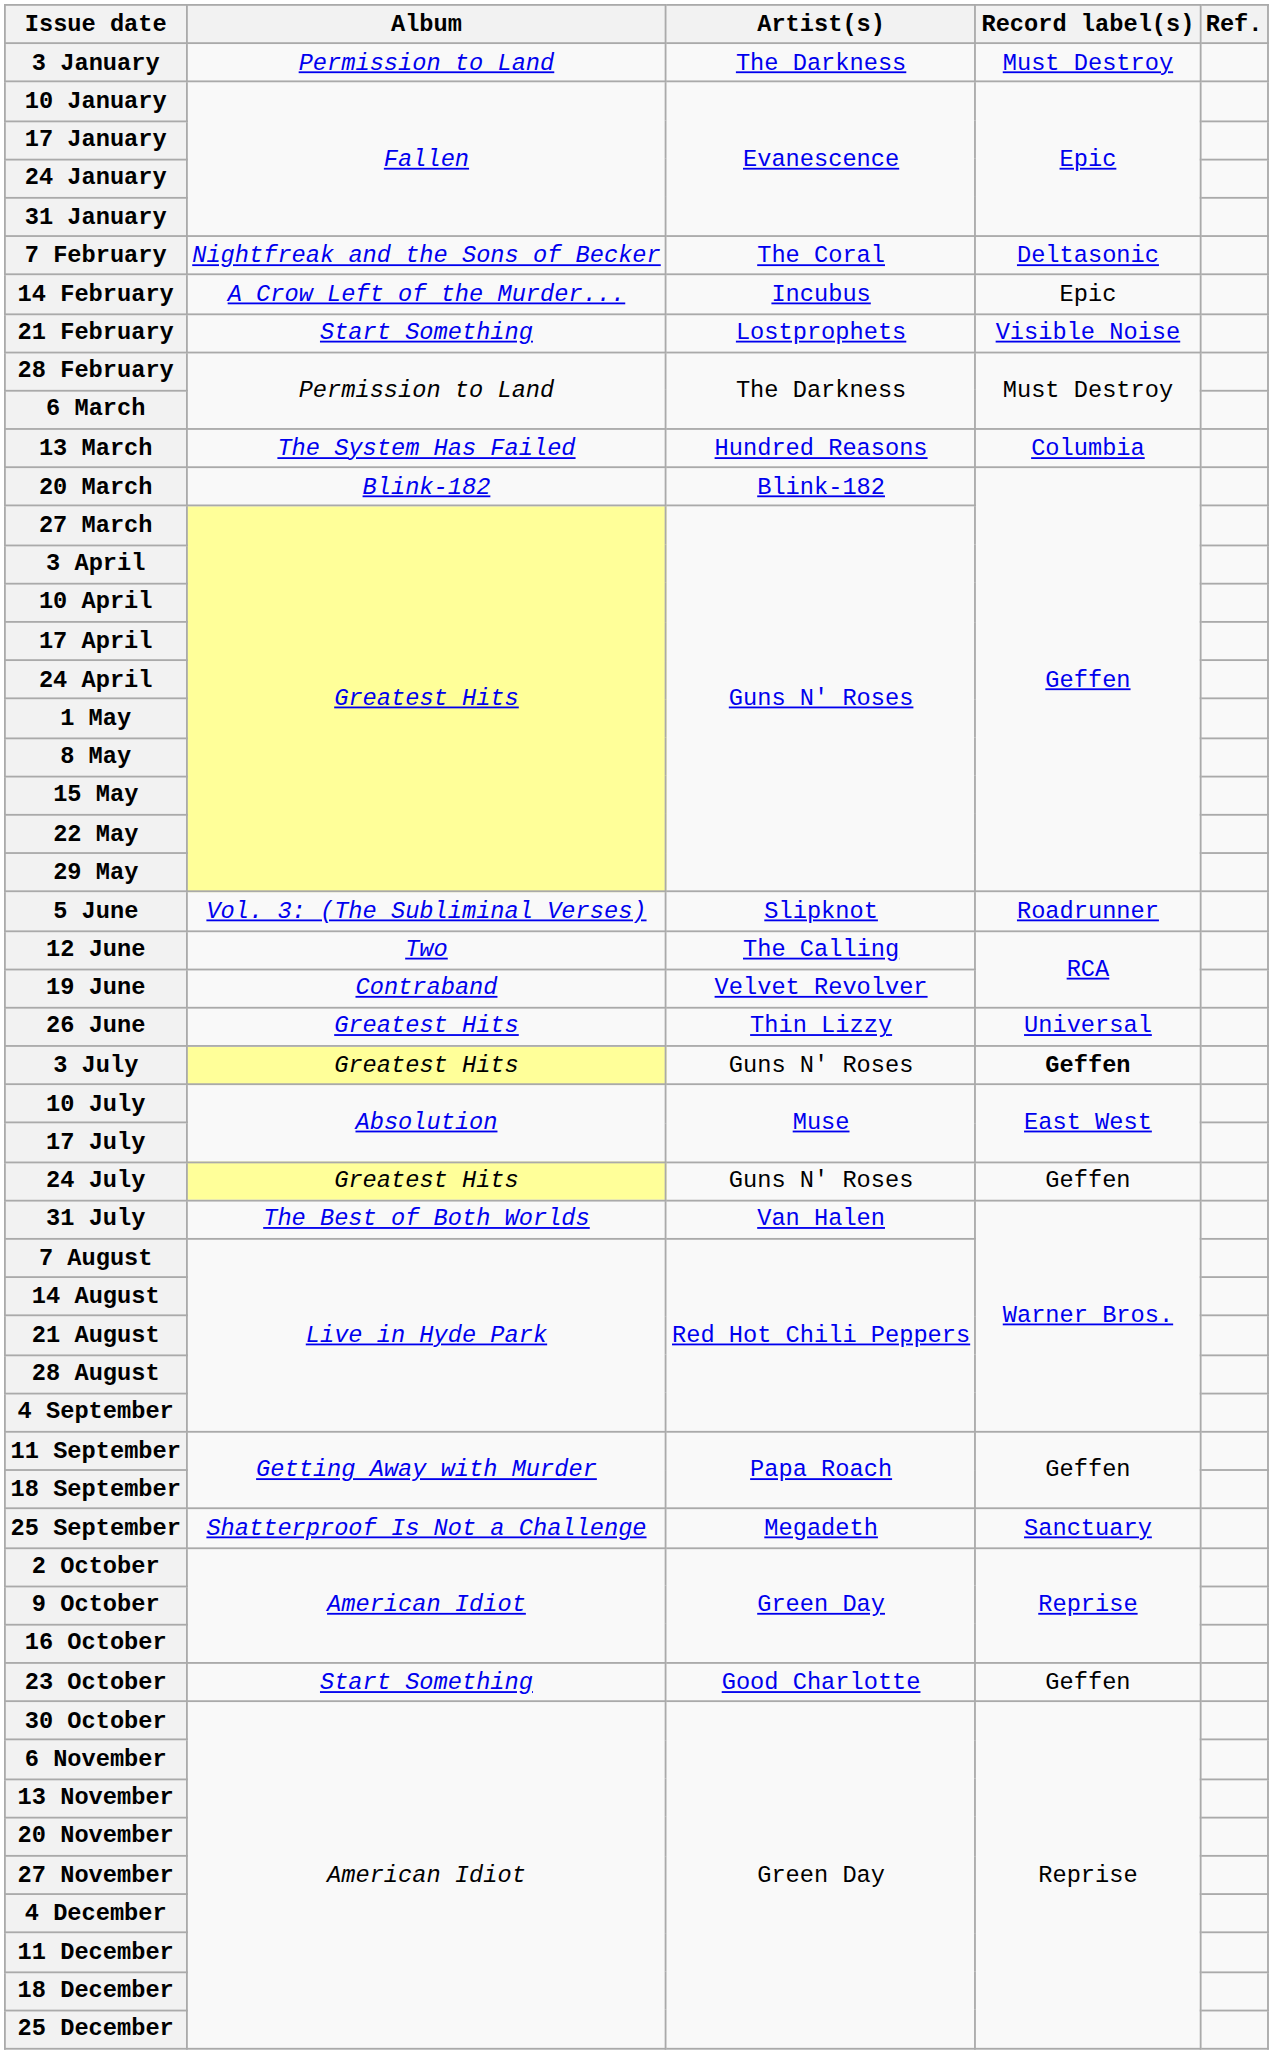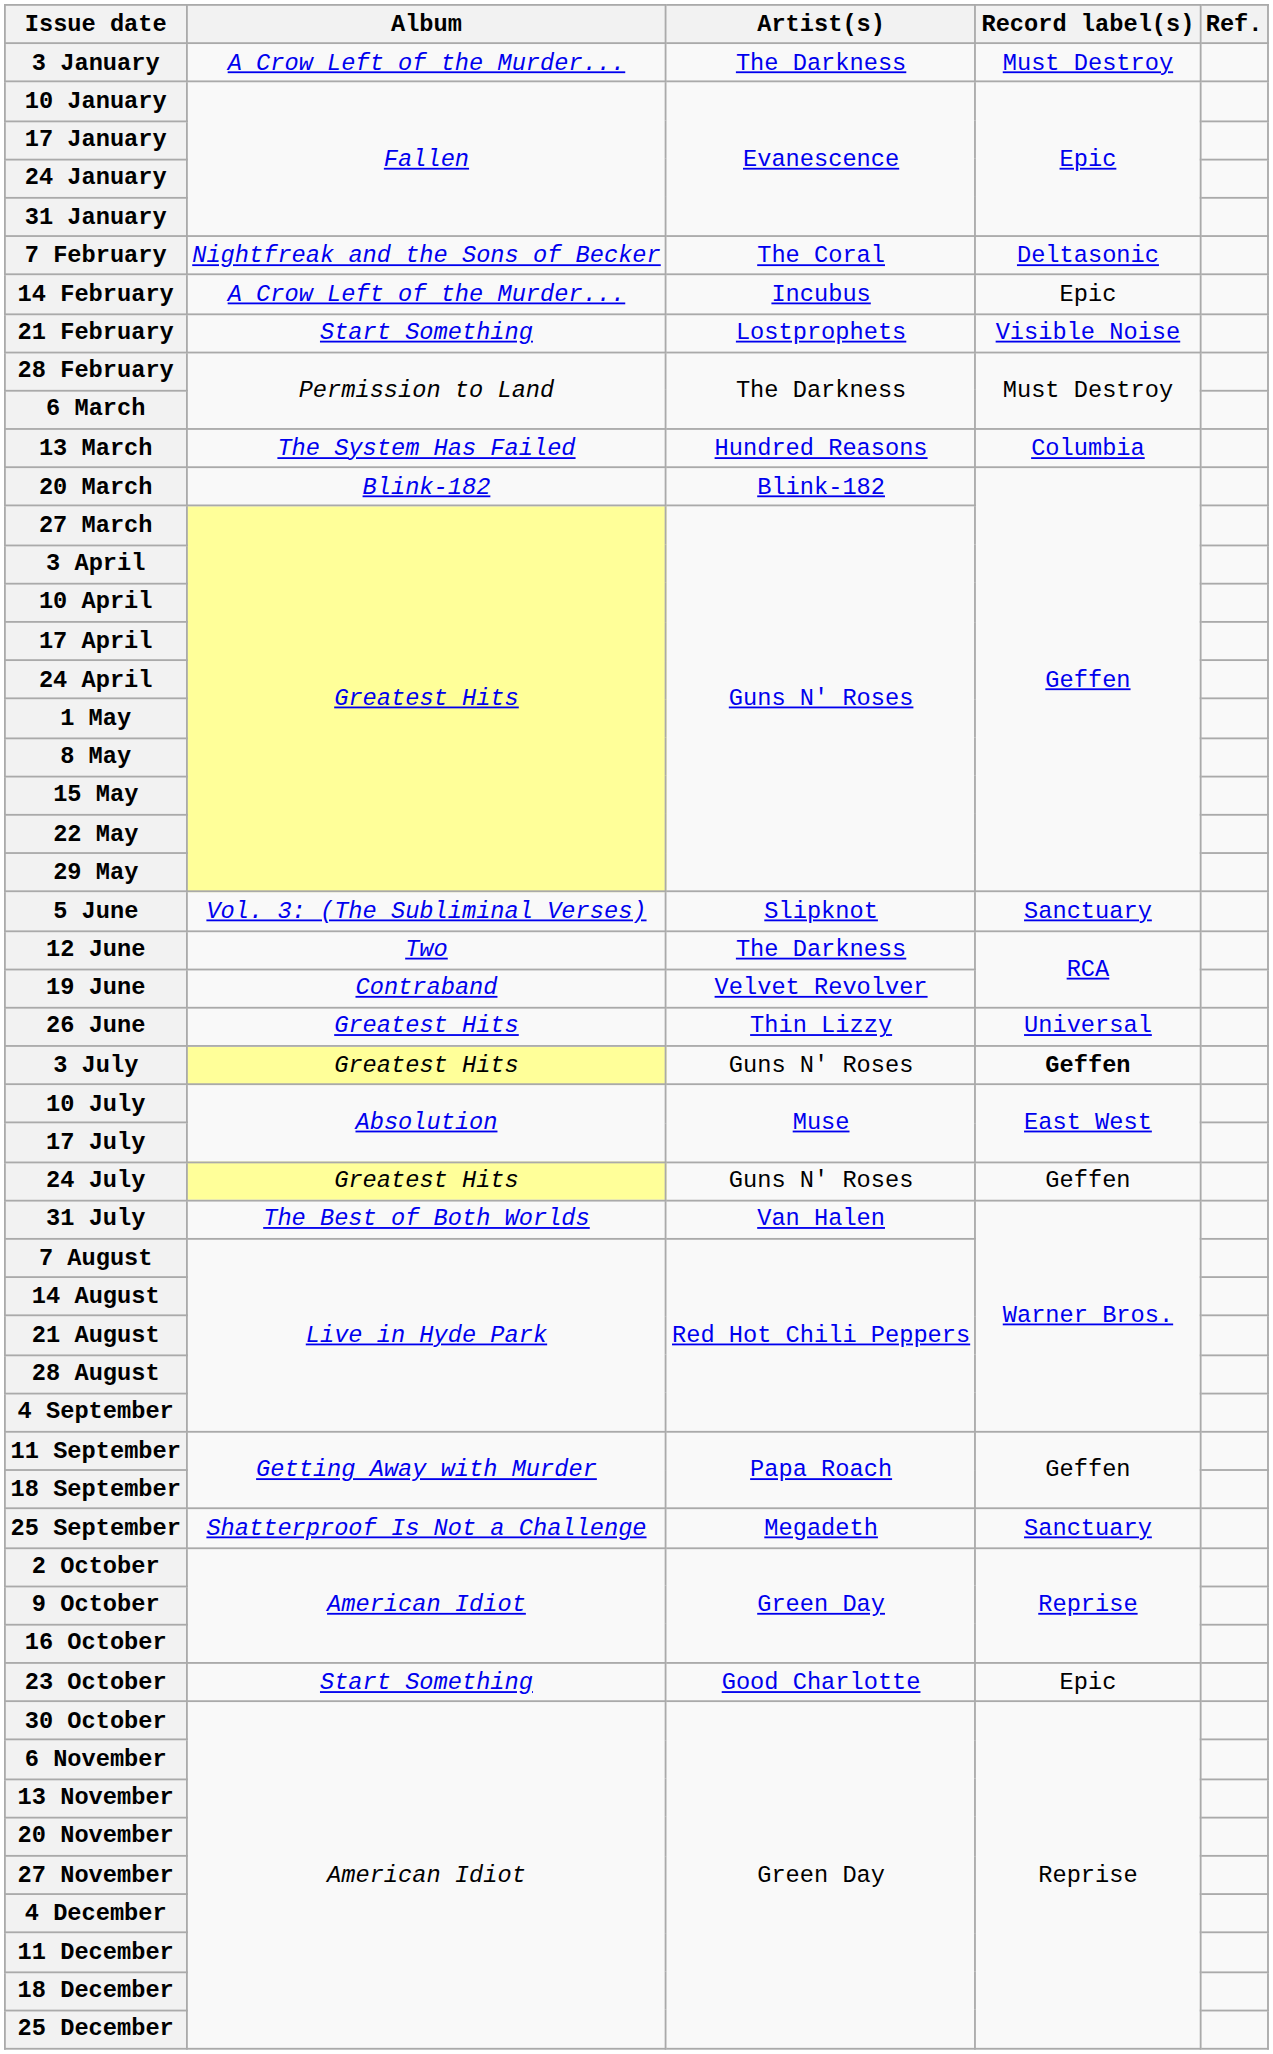3 January | Album: Permission to Land -> A Crow Left of the Murder...
5 June | Record label(s): Roadrunner -> Sanctuary
12 June | Artist(s): The Calling -> The Darkness
23 October | Record label(s): Geffen -> Epic
